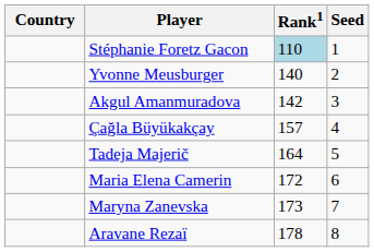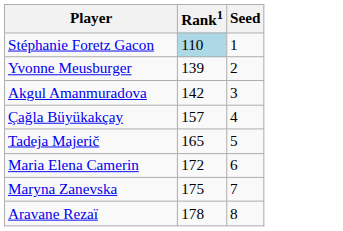- column: Country
Yvonne Meusburger | Rank1: 140 -> 139
Tadeja Majerič | Rank1: 164 -> 165
Maryna Zanevska | Rank1: 173 -> 175
